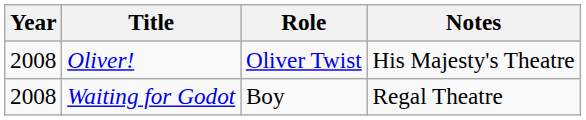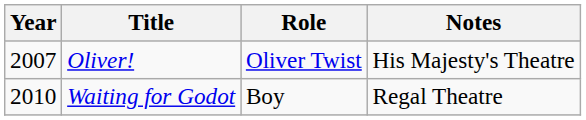Oliver! | Year: 2008 -> 2007
Waiting for Godot | Year: 2008 -> 2010
